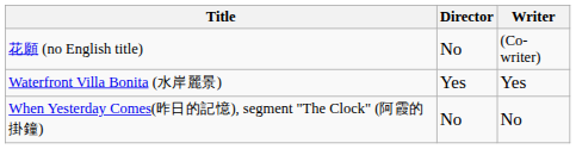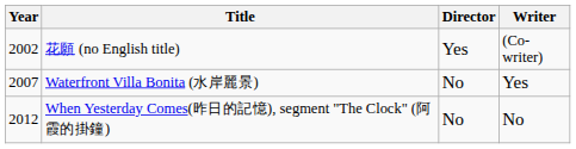+ column: Year | 2002 | 2007 | 2012
花願 (no English title) | Director: No -> Yes
Waterfront Villa Bonita (水岸麗景) | Director: Yes -> No
